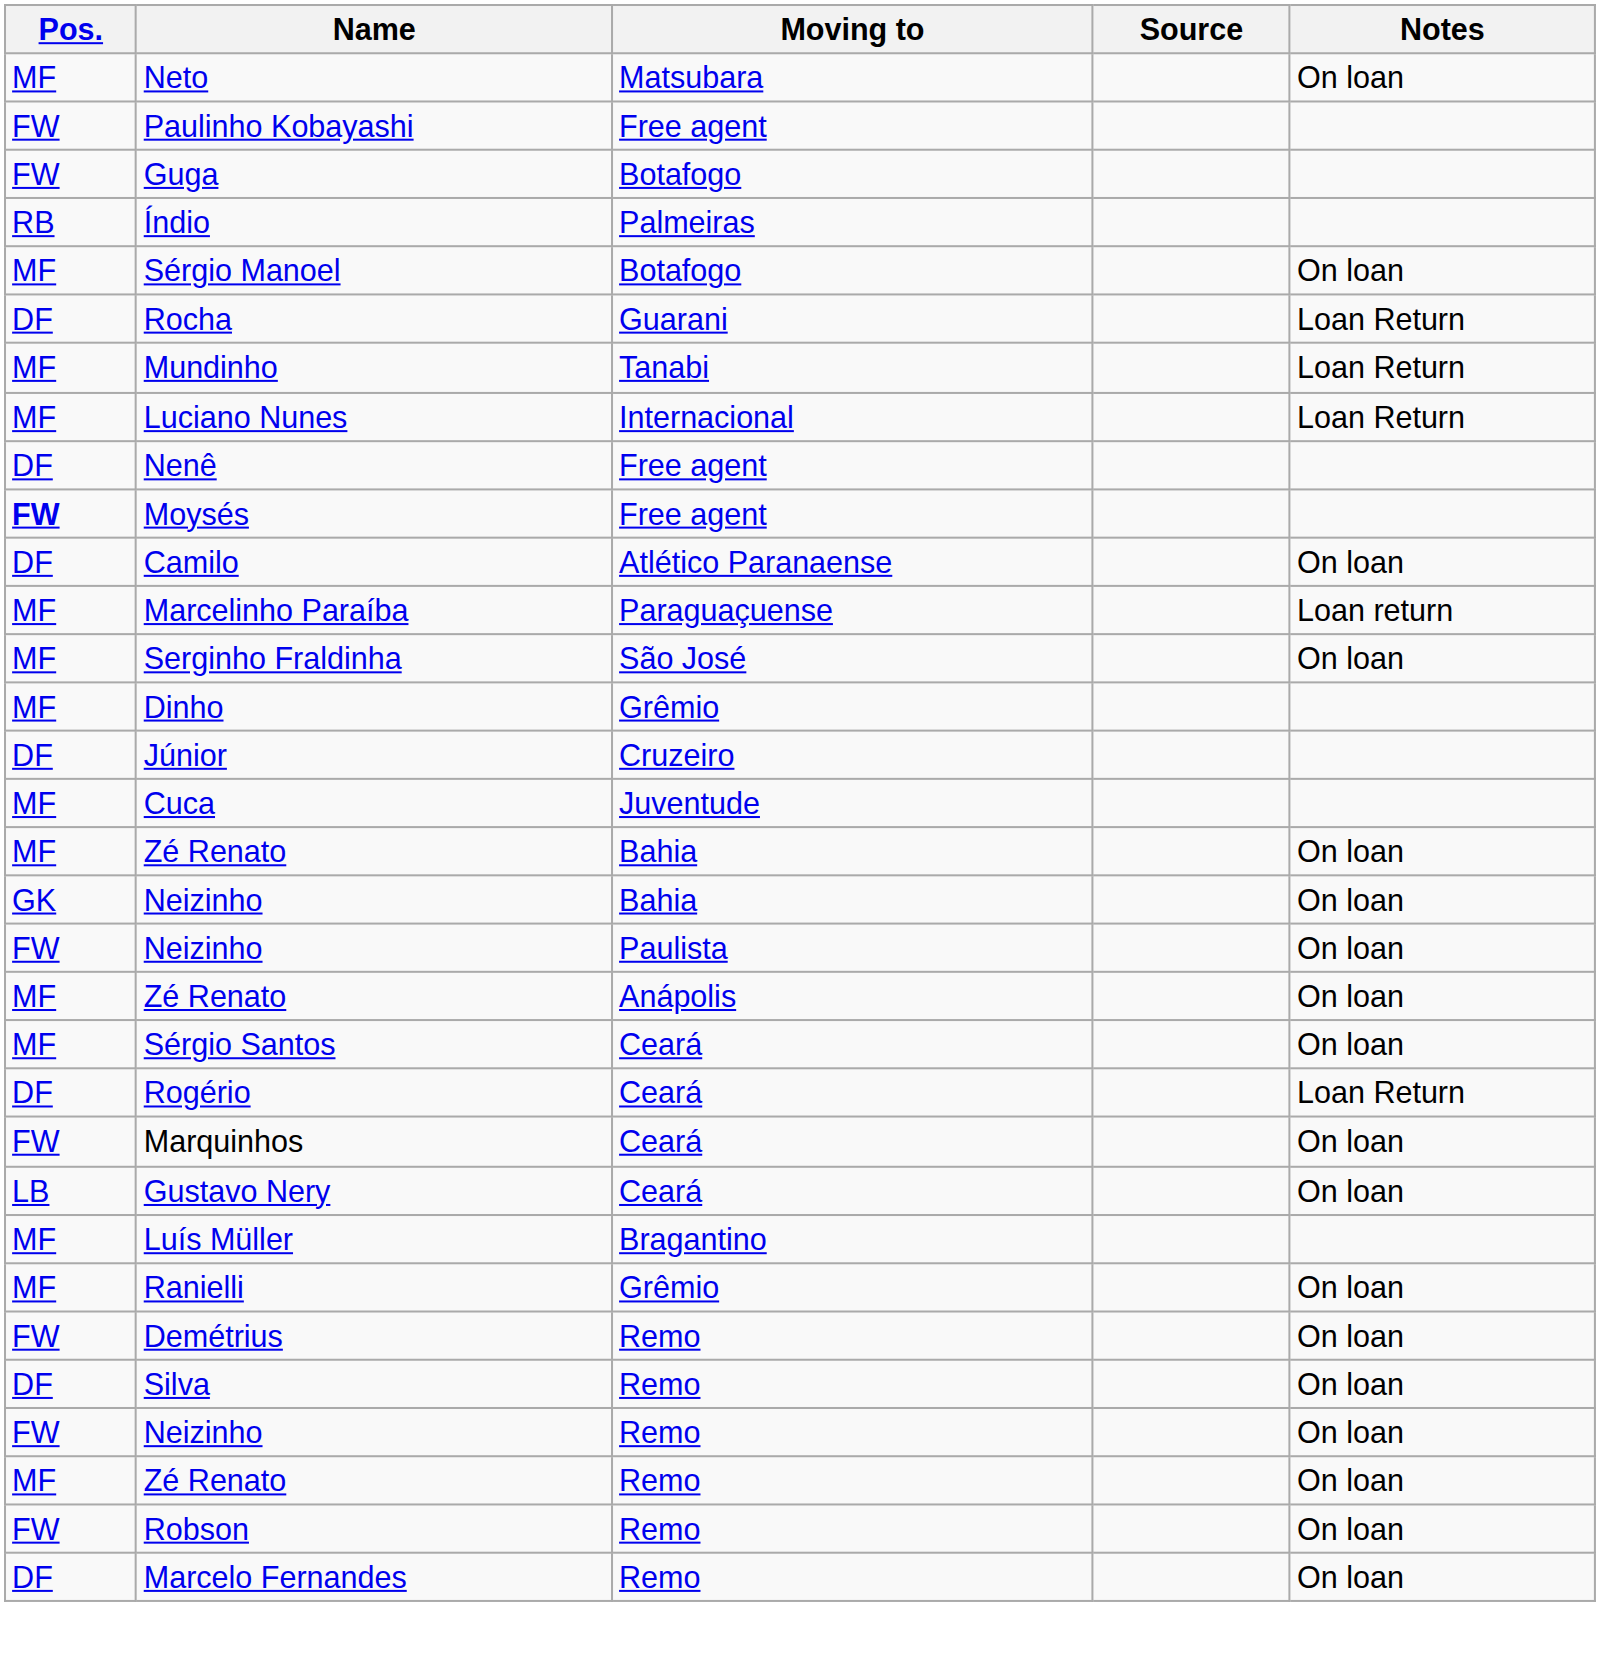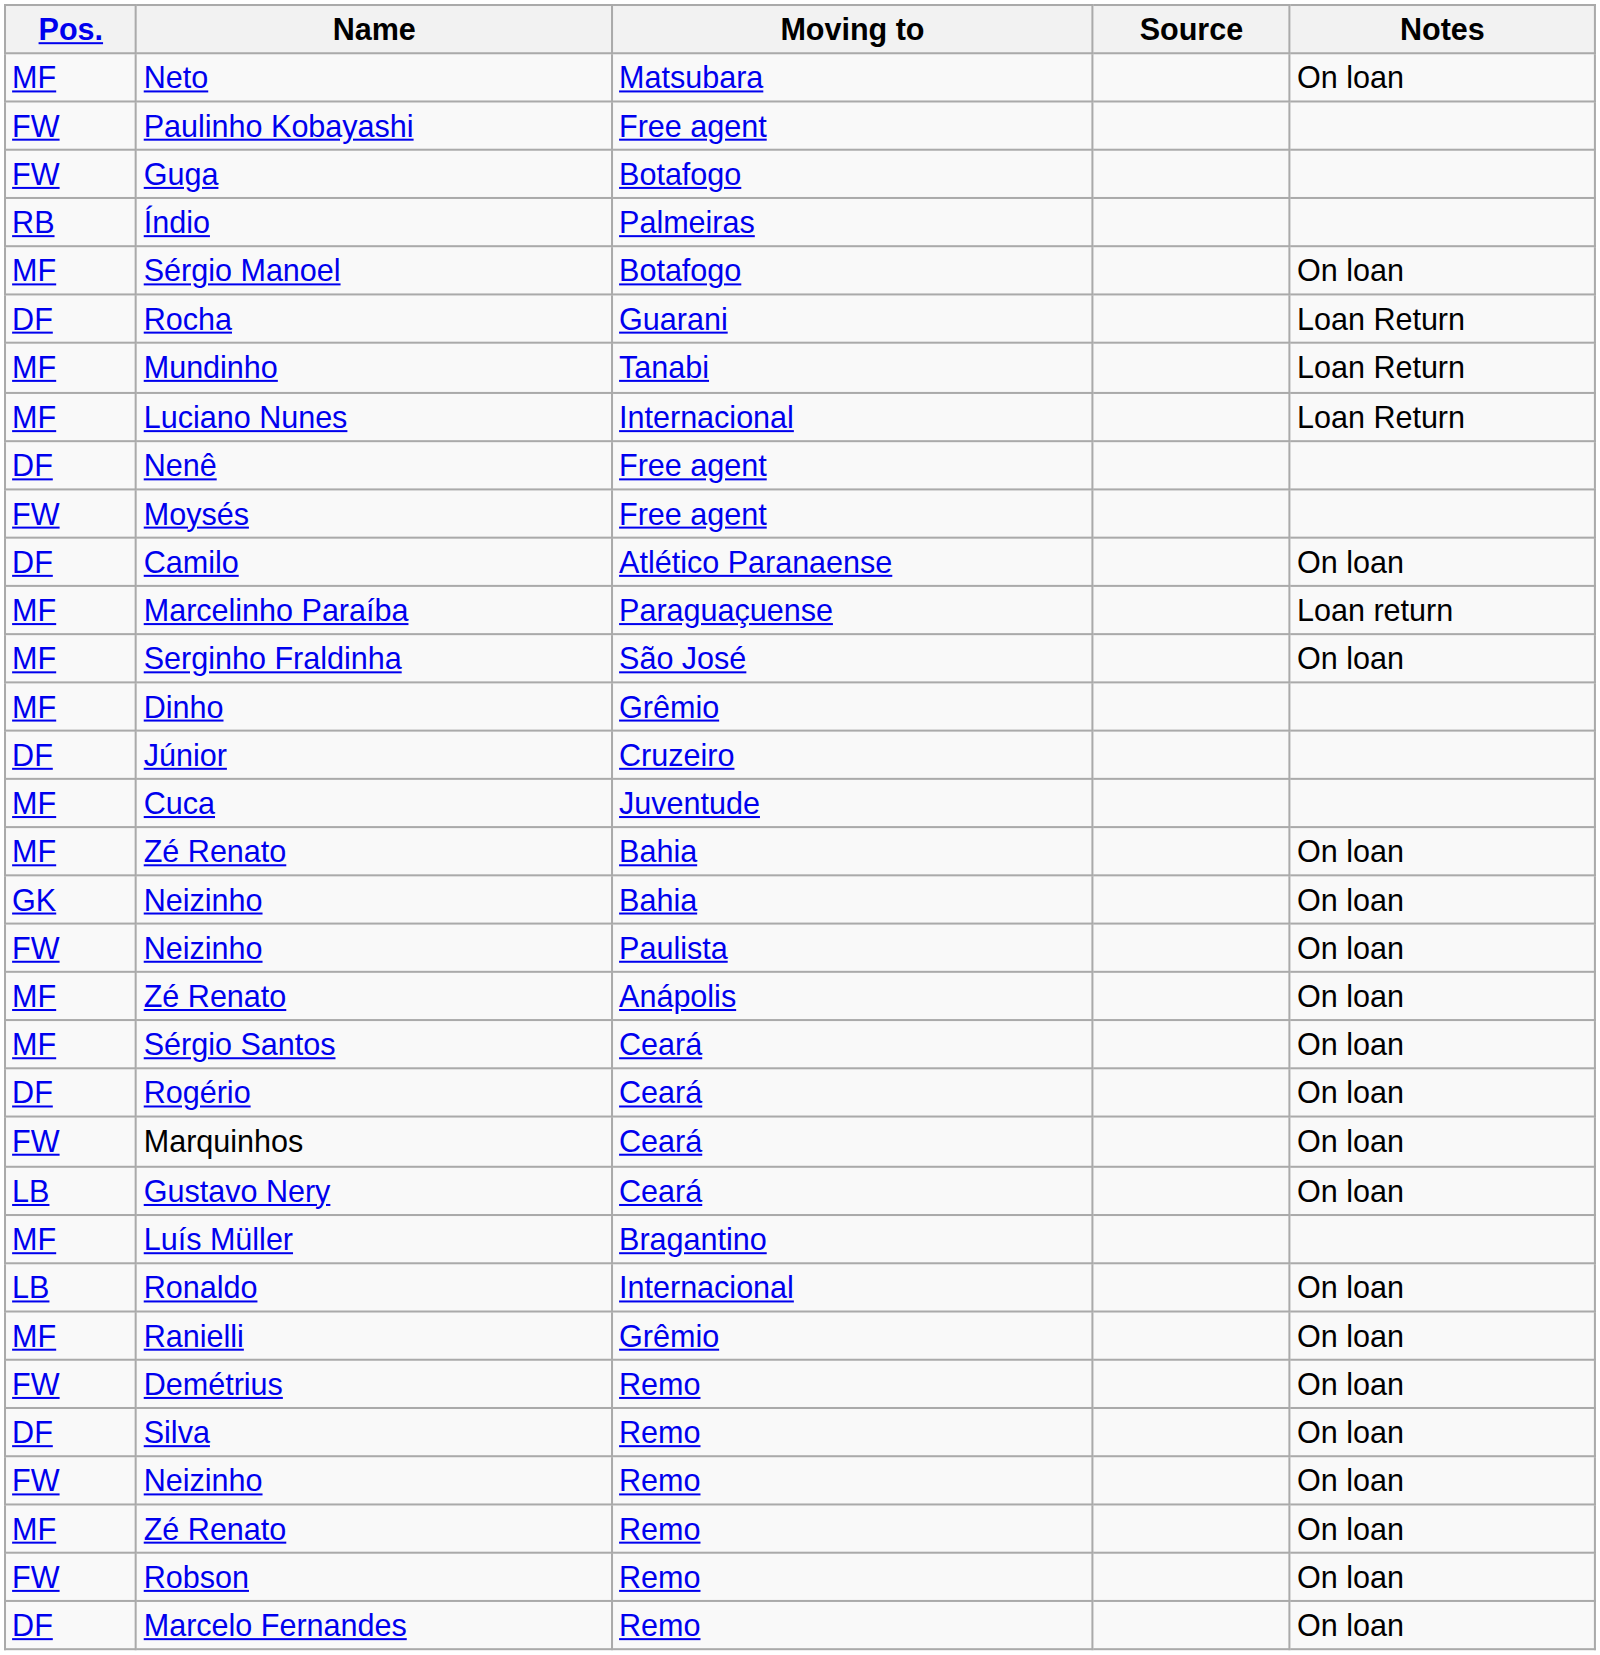Moysés | Pos.: bold -> normal
Rogério | Notes: Loan Return -> On loan
+ row: LB | Ronaldo | Internacional | On loan
